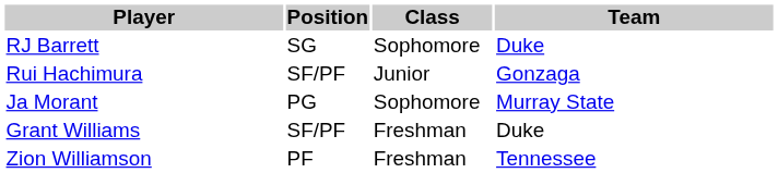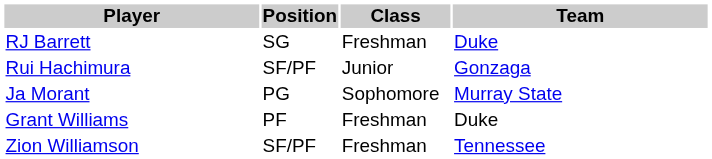RJ Barrett | Class: Sophomore -> Freshman
Grant Williams | Position: SF/PF -> PF
Zion Williamson | Position: PF -> SF/PF
